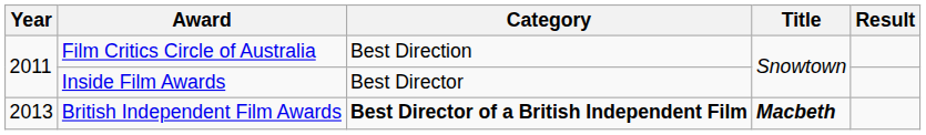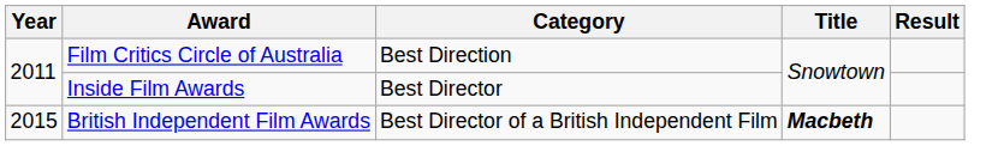British Independent Film Awards | Year: 2013 -> 2015
British Independent Film Awards | Category: bold -> normal
